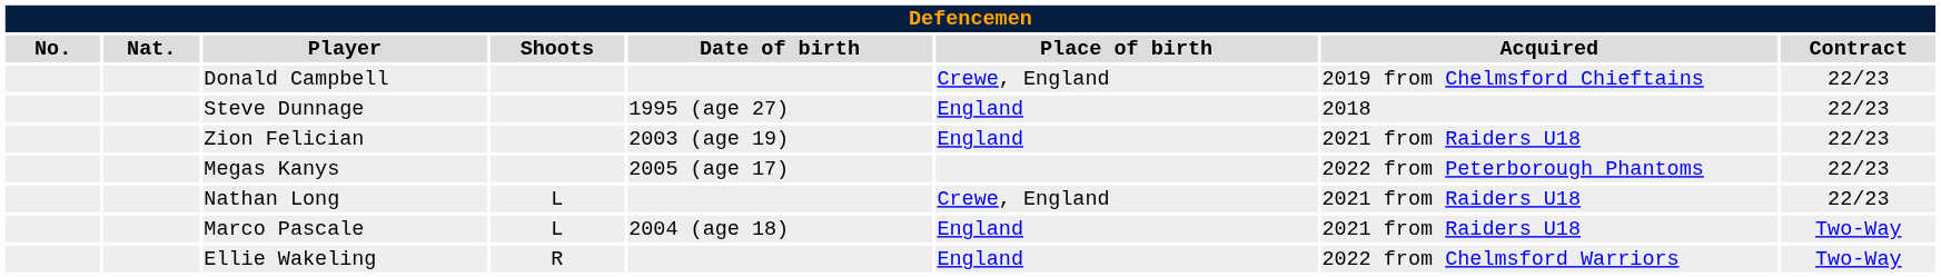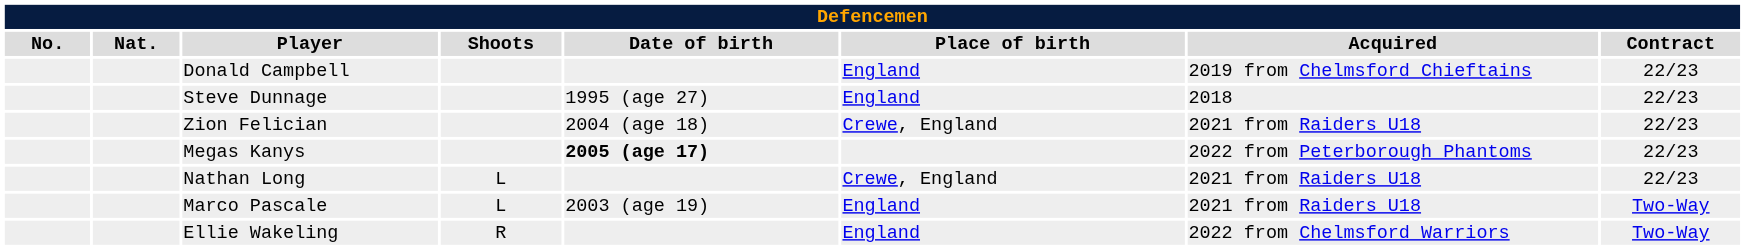Donald Campbell | Place of birth: Crewe, England -> England
Zion Felician | Date of birth: 2003 (age 19) -> 2004 (age 18)
Zion Felician | Place of birth: England -> Crewe, England
Megas Kanys | Date of birth: normal -> bold
Marco Pascale | Date of birth: 2004 (age 18) -> 2003 (age 19)
